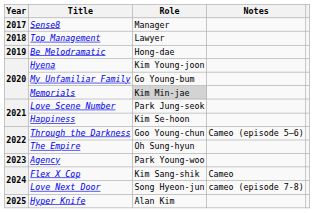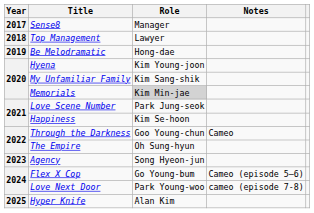My Unfamiliar Family | Role: Go Young-bum -> Kim Sang-shik
Through the Darkness | Notes: Cameo (episode 5–6) -> Cameo
Agency | Role: Park Young-woo -> Song Hyeon-jun
Flex X Cop | Role: Kim Sang-shik -> Go Young-bum
Flex X Cop | Notes: Cameo -> Cameo (episode 5–6)
Love Next Door | Role: Song Hyeon-jun -> Park Young-woo
